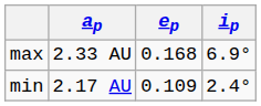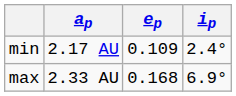rows swapped: min <-> max
